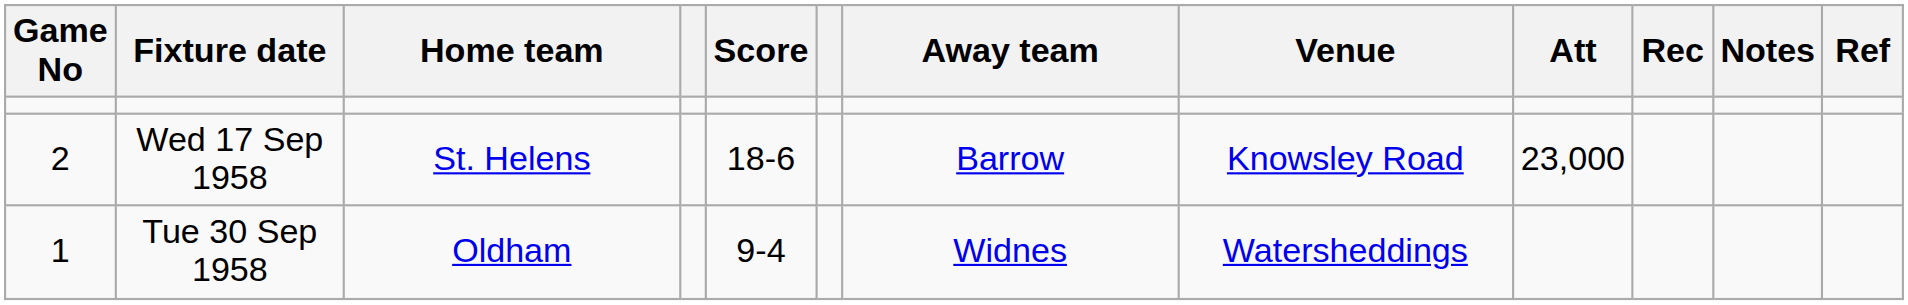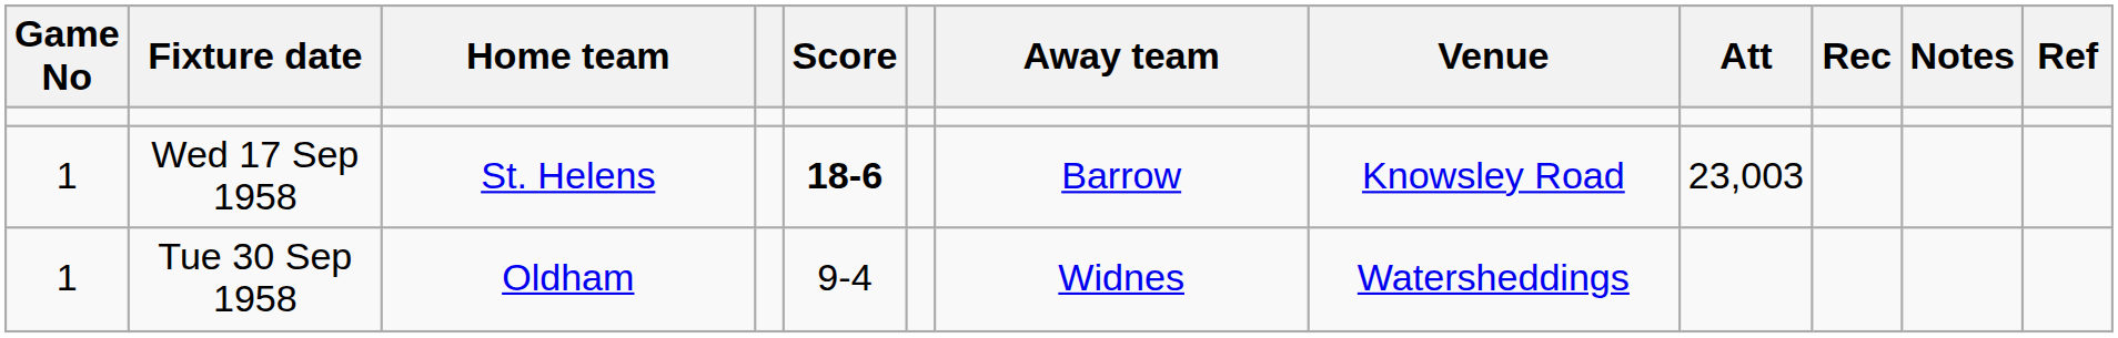Wed 17 Sep 1958 | Game No: 2 -> 1
Wed 17 Sep 1958 | Score: normal -> bold
Wed 17 Sep 1958 | Att: 23,000 -> 23,003
